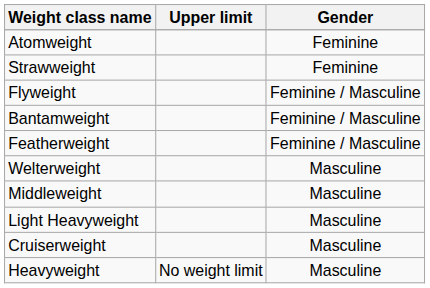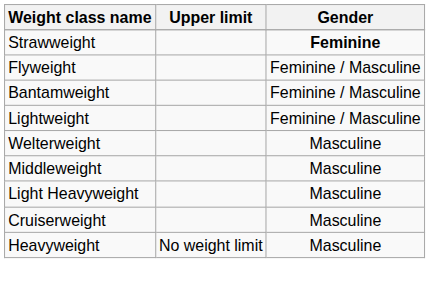- row: Atomweight | Feminine
Strawweight | Gender: normal -> bold
- row: Featherweight | Feminine / Masculine
+ row: Lightweight | Feminine / Masculine
